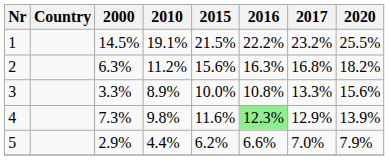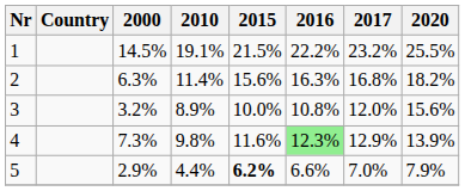2 | 2010: 11.2% -> 11.4%
3 | 2000: 3.3% -> 3.2%
3 | 2017: 13.3% -> 12.0%
5 | 2015: normal -> bold
